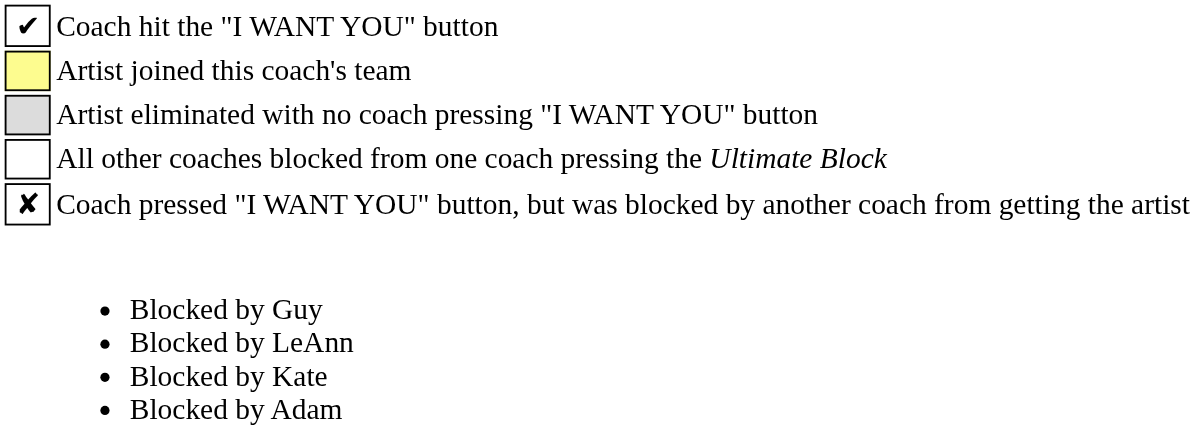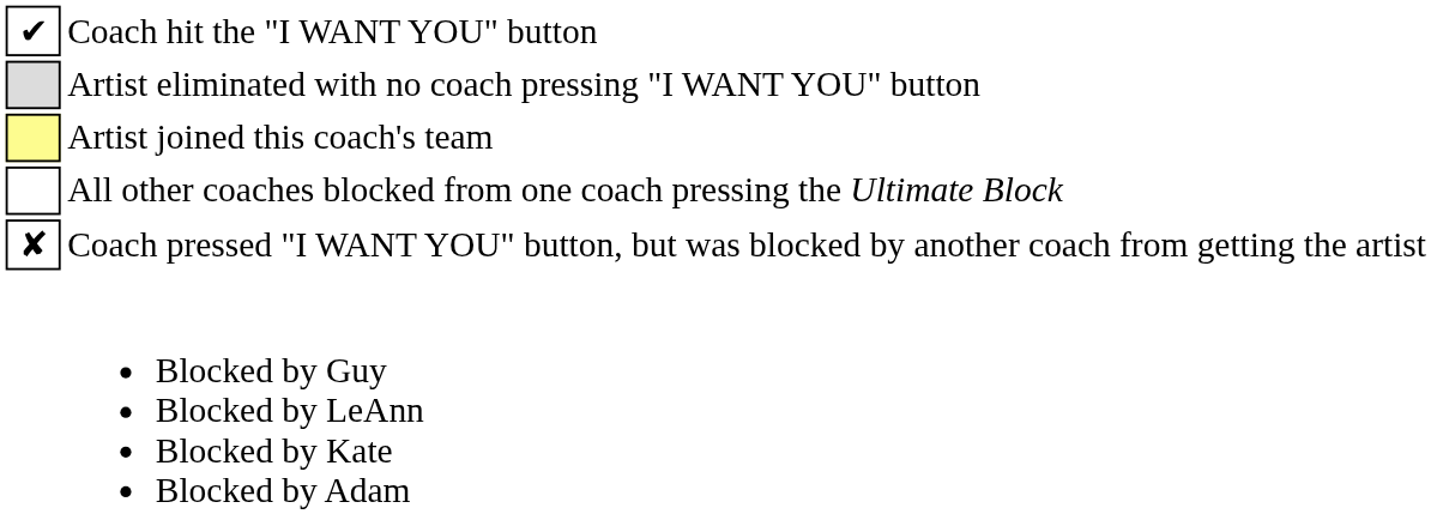rows swapped: Artist joined this coach's team <-> Artist eliminated with no coach pressing "I WANT YOU" button
